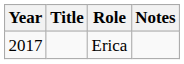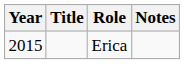Erica | Year: 2017 -> 2015
